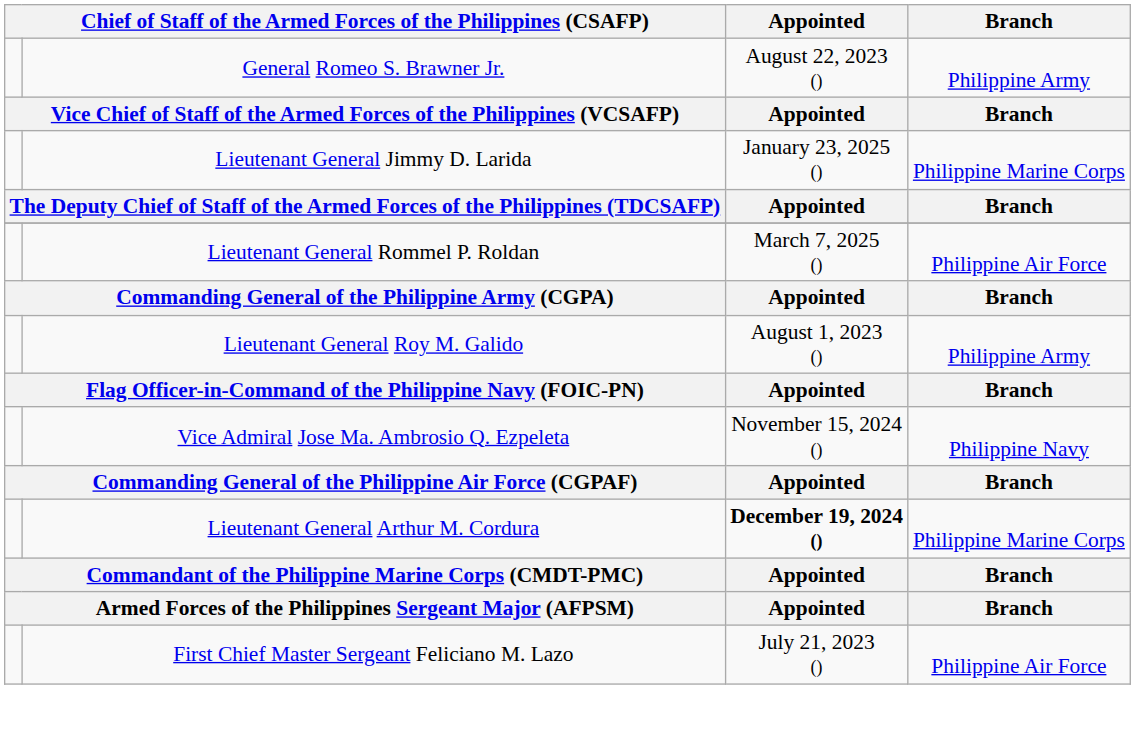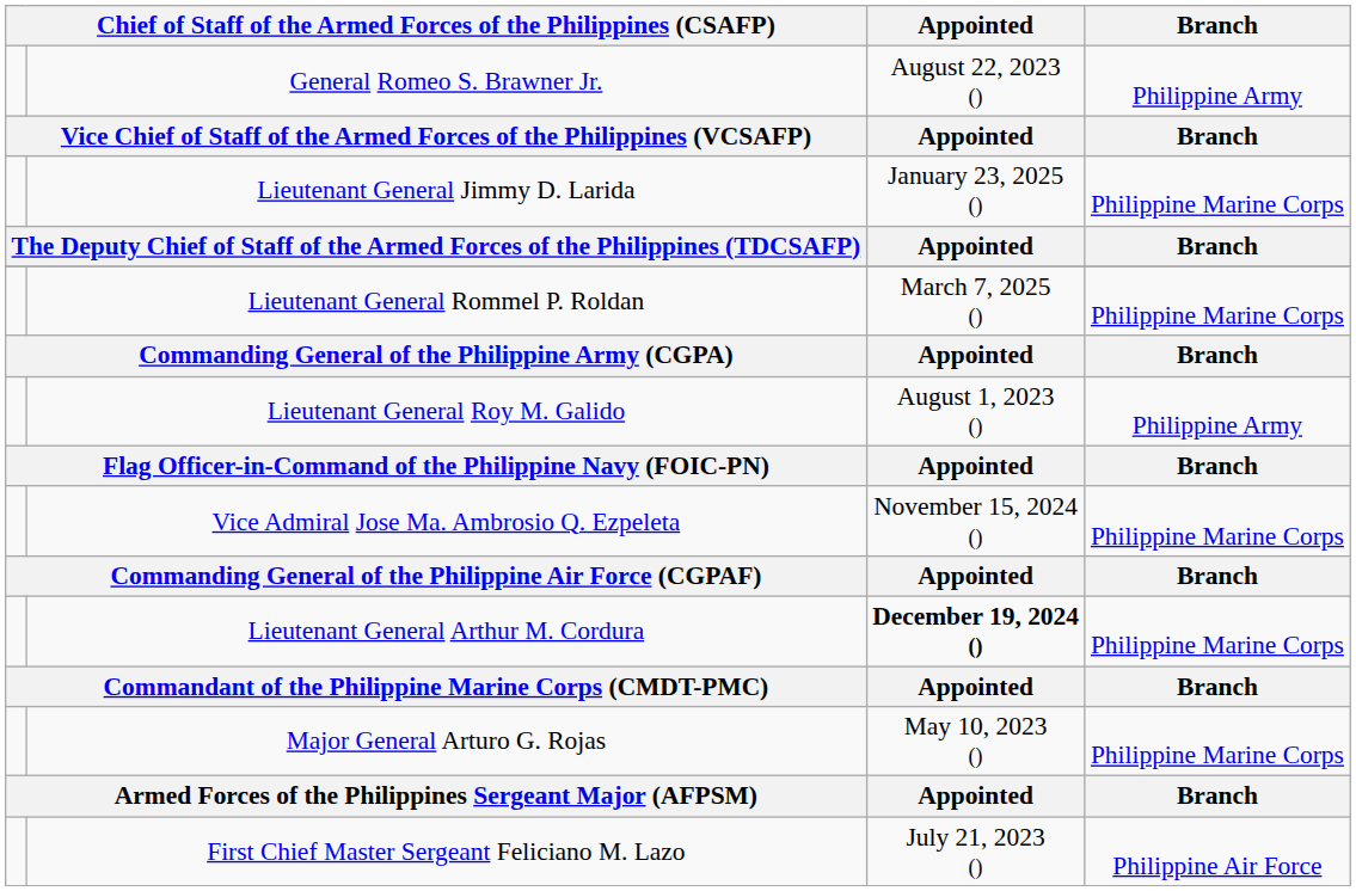Lieutenant General Rommel P. Roldan | Branch: Philippine Air Force -> Philippine Marine Corps
Vice Admiral Jose Ma. Ambrosio Q. Ezpeleta | Branch: Philippine Navy -> Philippine Marine Corps
+ row: Major General Arturo G. Rojas | May 10, 2023 () | Philippine Marine Corps
